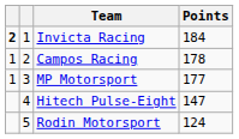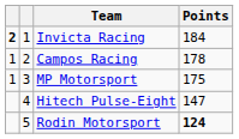MP Motorsport | Points: 177 -> 175
Rodin Motorsport | Points: normal -> bold
